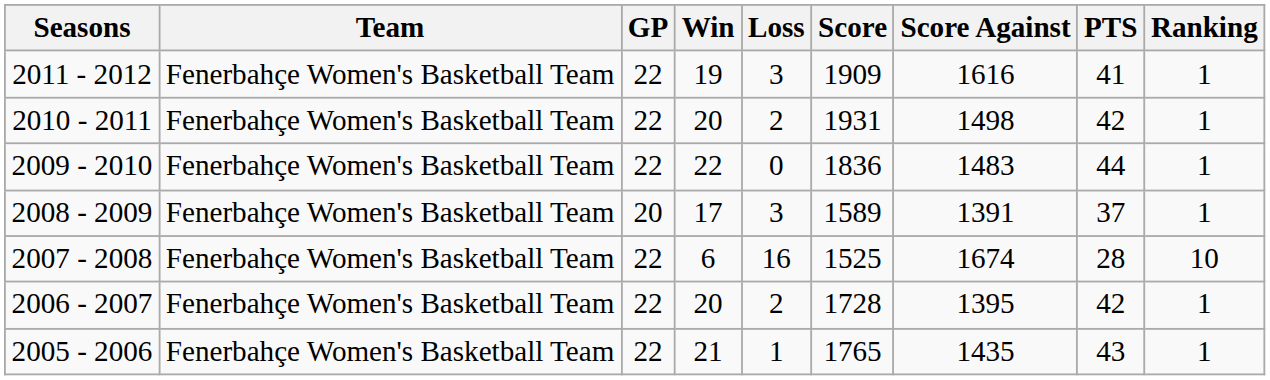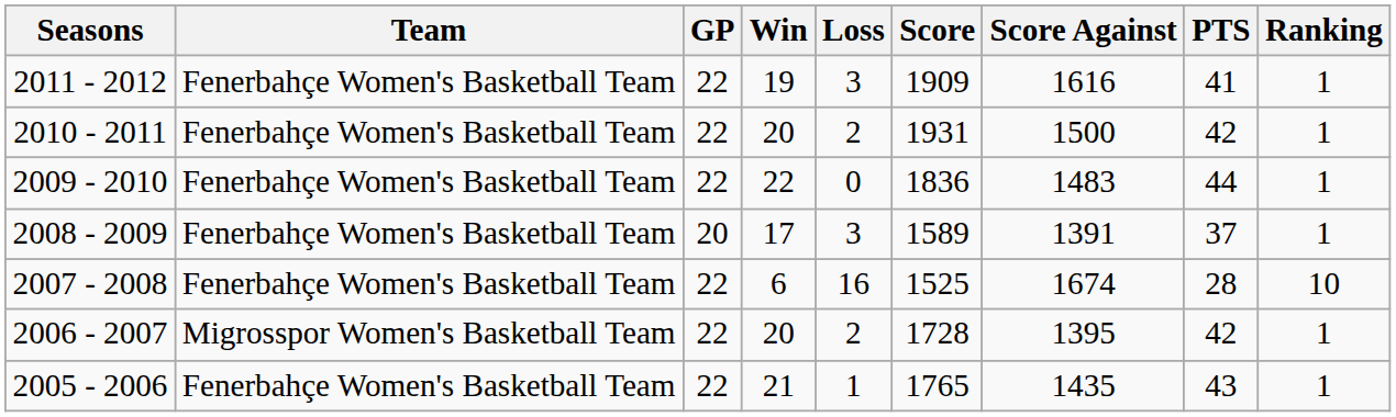2010 - 2011 | Score Against: 1498 -> 1500
2006 - 2007 | Team: Fenerbahçe Women's Basketball Team -> Migrosspor Women's Basketball Team
